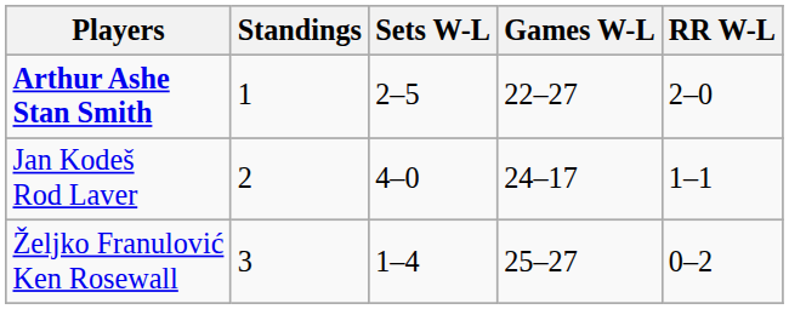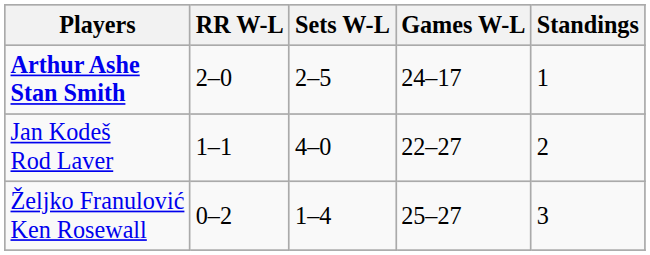columns swapped: RR W-L <-> Standings
Arthur Ashe Stan Smith | Games W-L: 22–27 -> 24–17
Jan Kodeš Rod Laver | Games W-L: 24–17 -> 22–27
